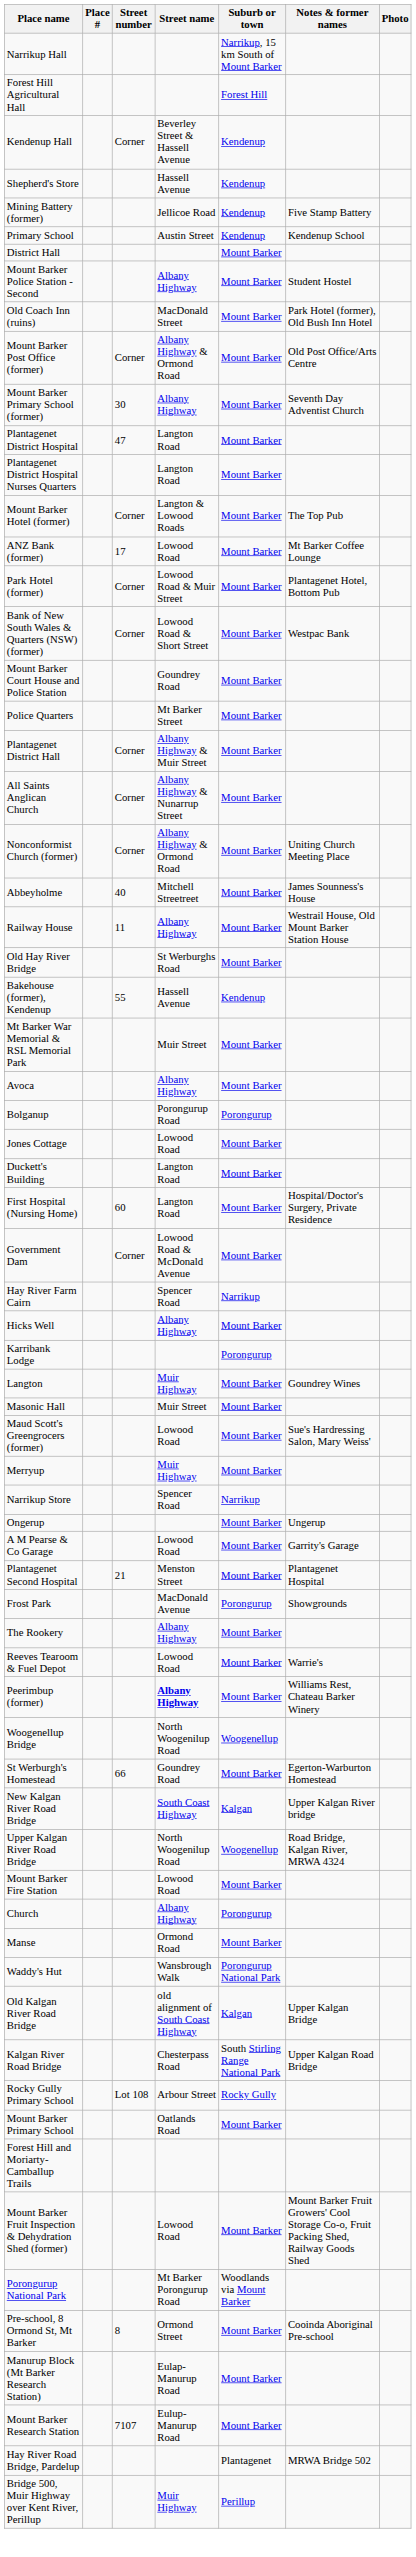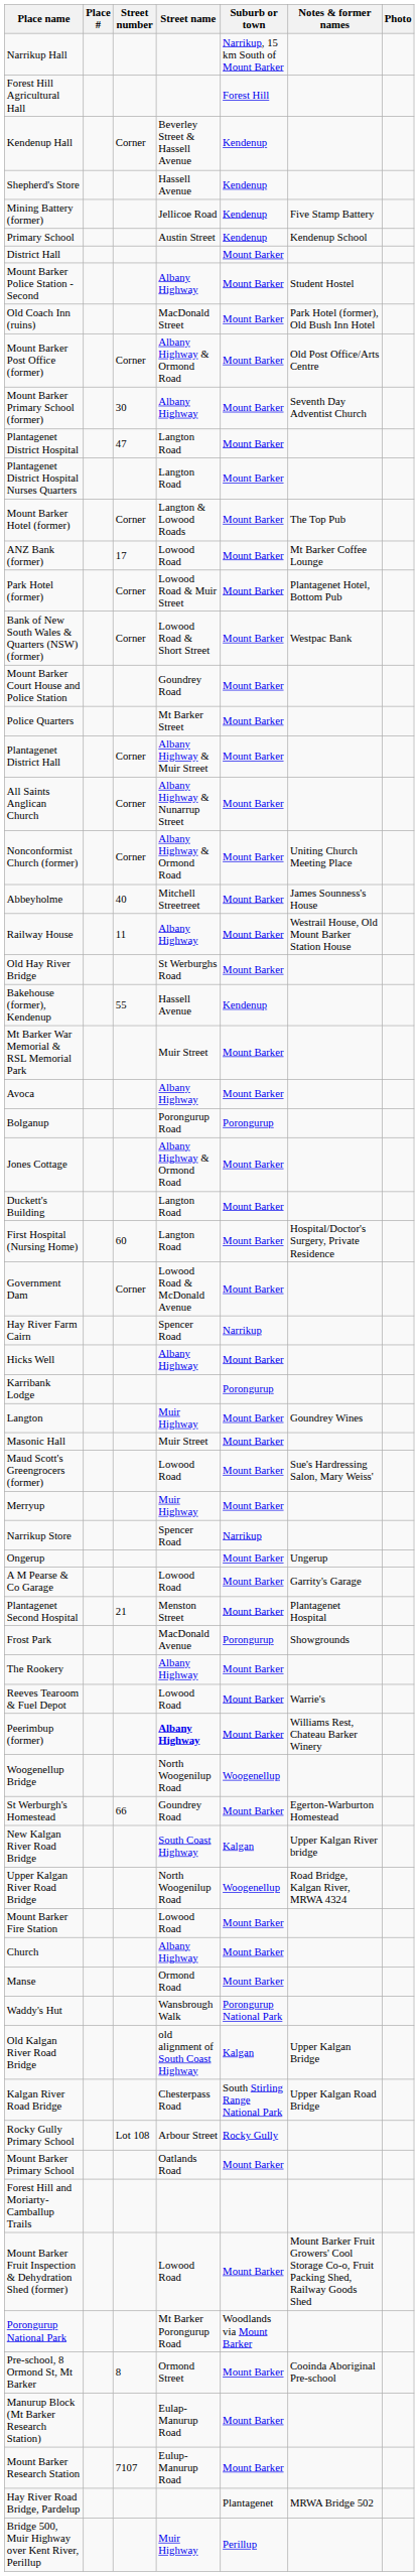Jones Cottage | Street name: Lowood Road -> Albany Highway & Ormond Road
Church | Suburb or town: Porongurup -> Mount Barker
